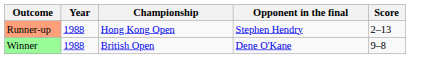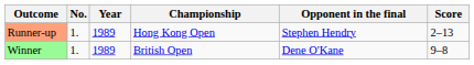+ column: No. | 1. | 1.
Runner-up | Year: 1988 -> 1989
Winner | Year: 1988 -> 1989
